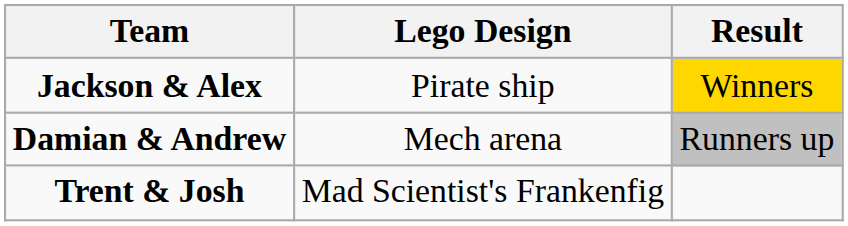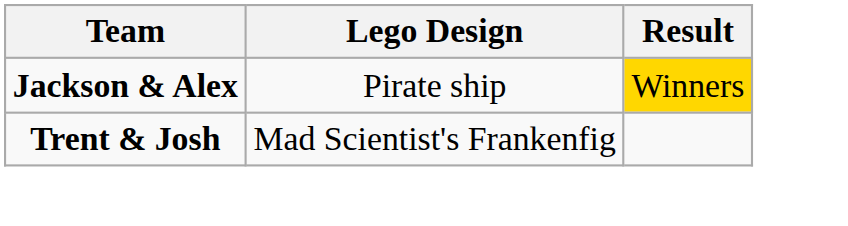- row: Damian & Andrew | Mech arena | Runners up
